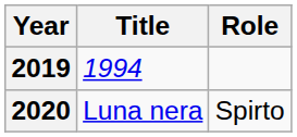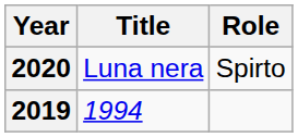rows swapped: 2019 <-> 2020
